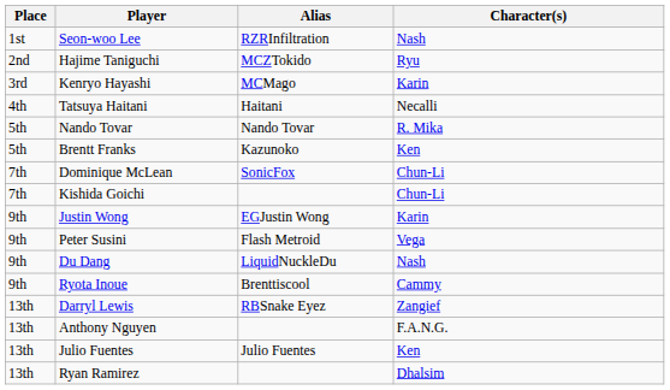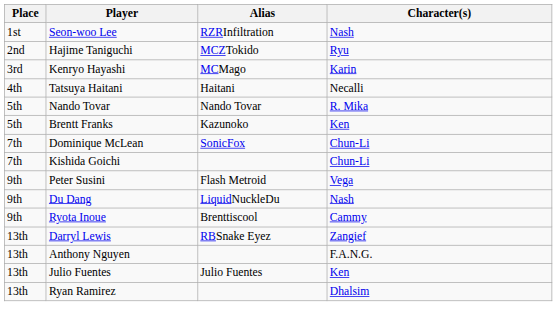- row: 9th | Justin Wong | EGJustin Wong | Karin
